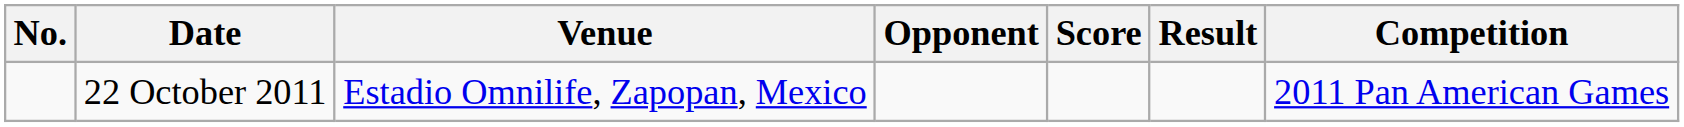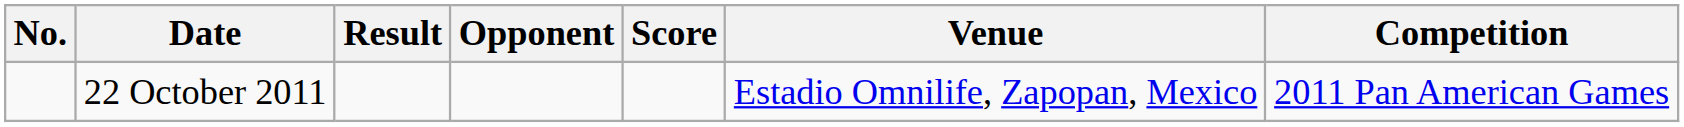columns swapped: Venue <-> Result
